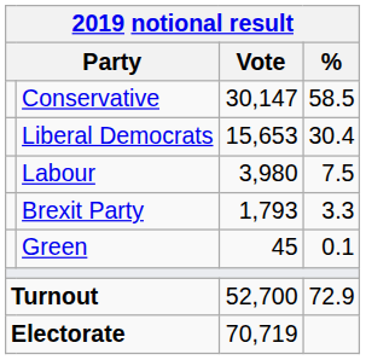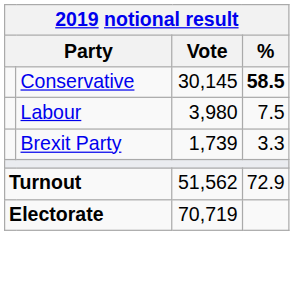Conservative | Vote: 30,147 -> 30,145
Conservative | %: normal -> bold
- row: Liberal Democrats | 15,653 | 30.4
Brexit Party | Vote: 1,793 -> 1,739
- row: Green | 45 | 0.1
Turnout | Vote: 52,700 -> 51,562
